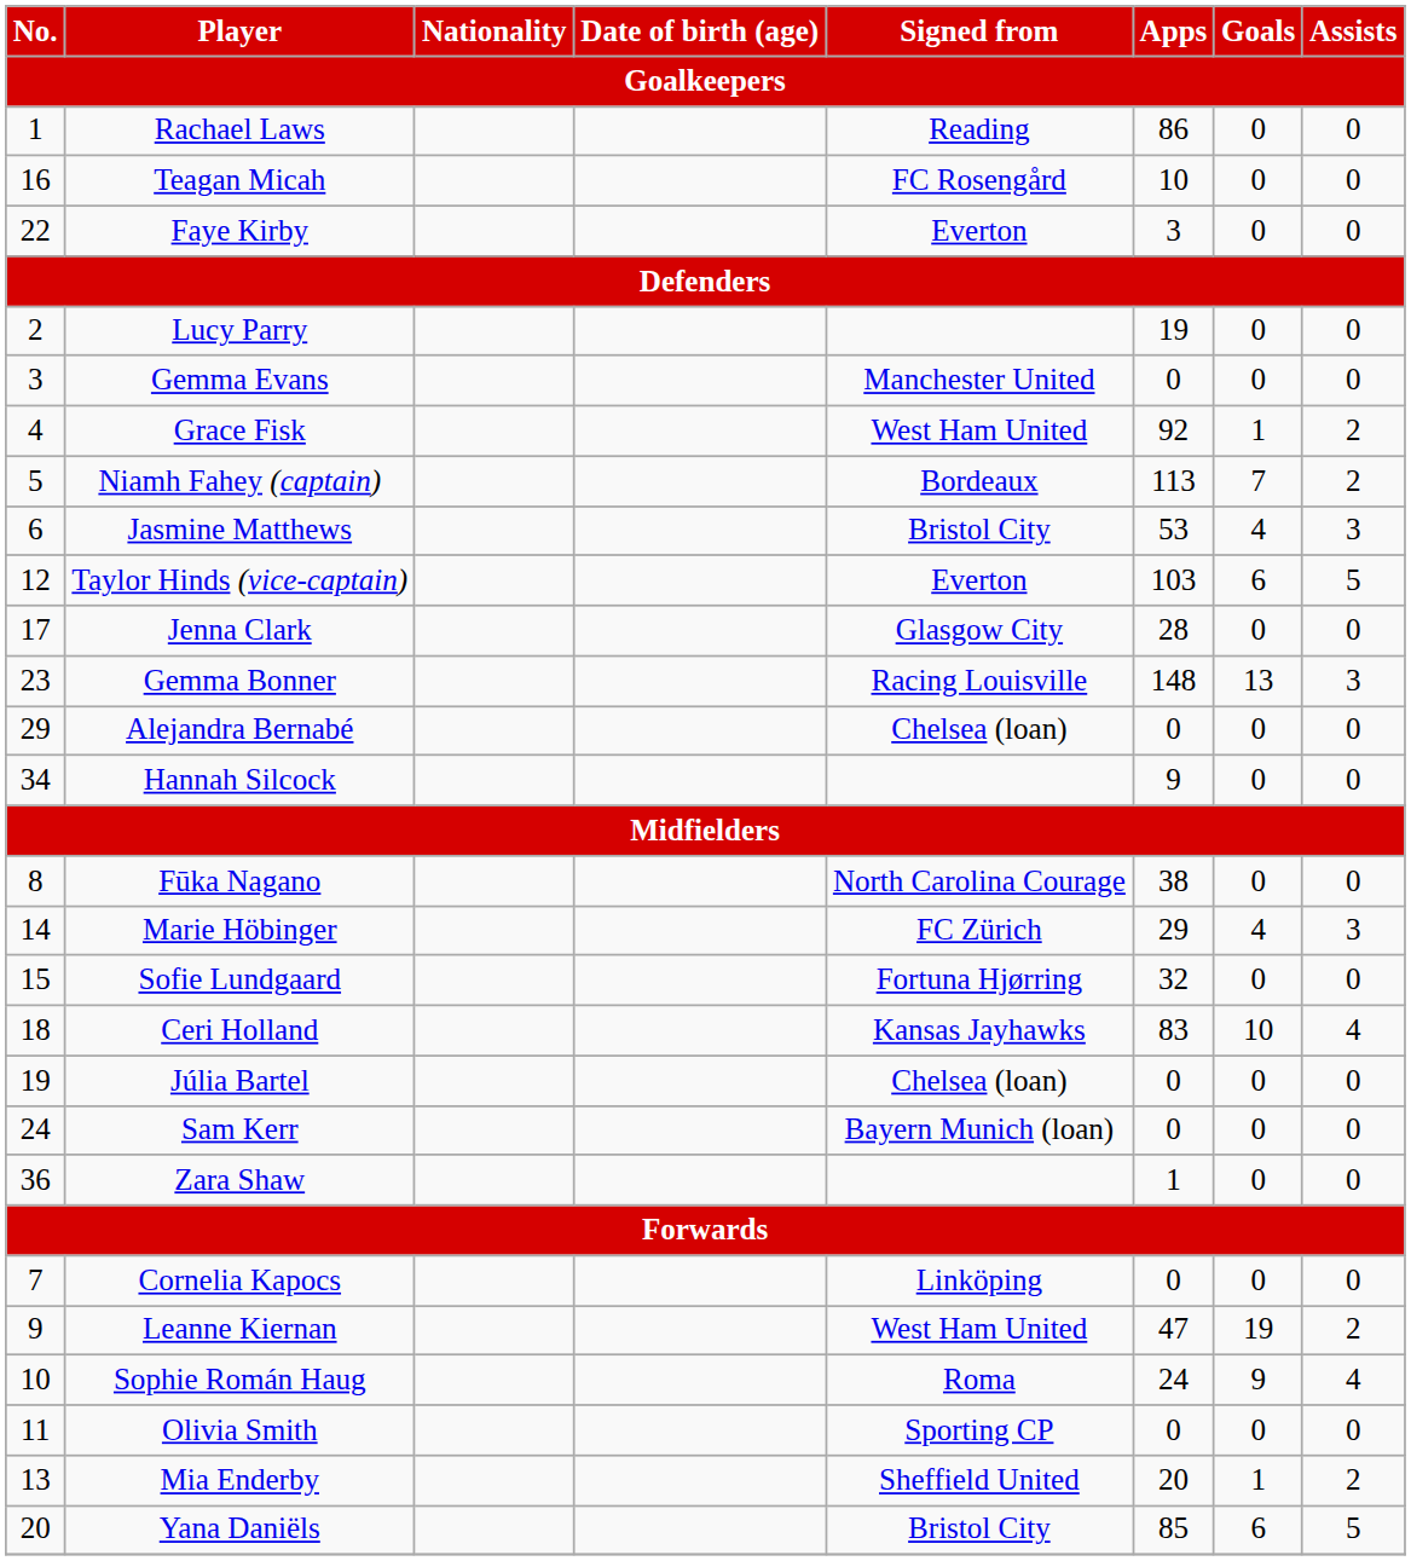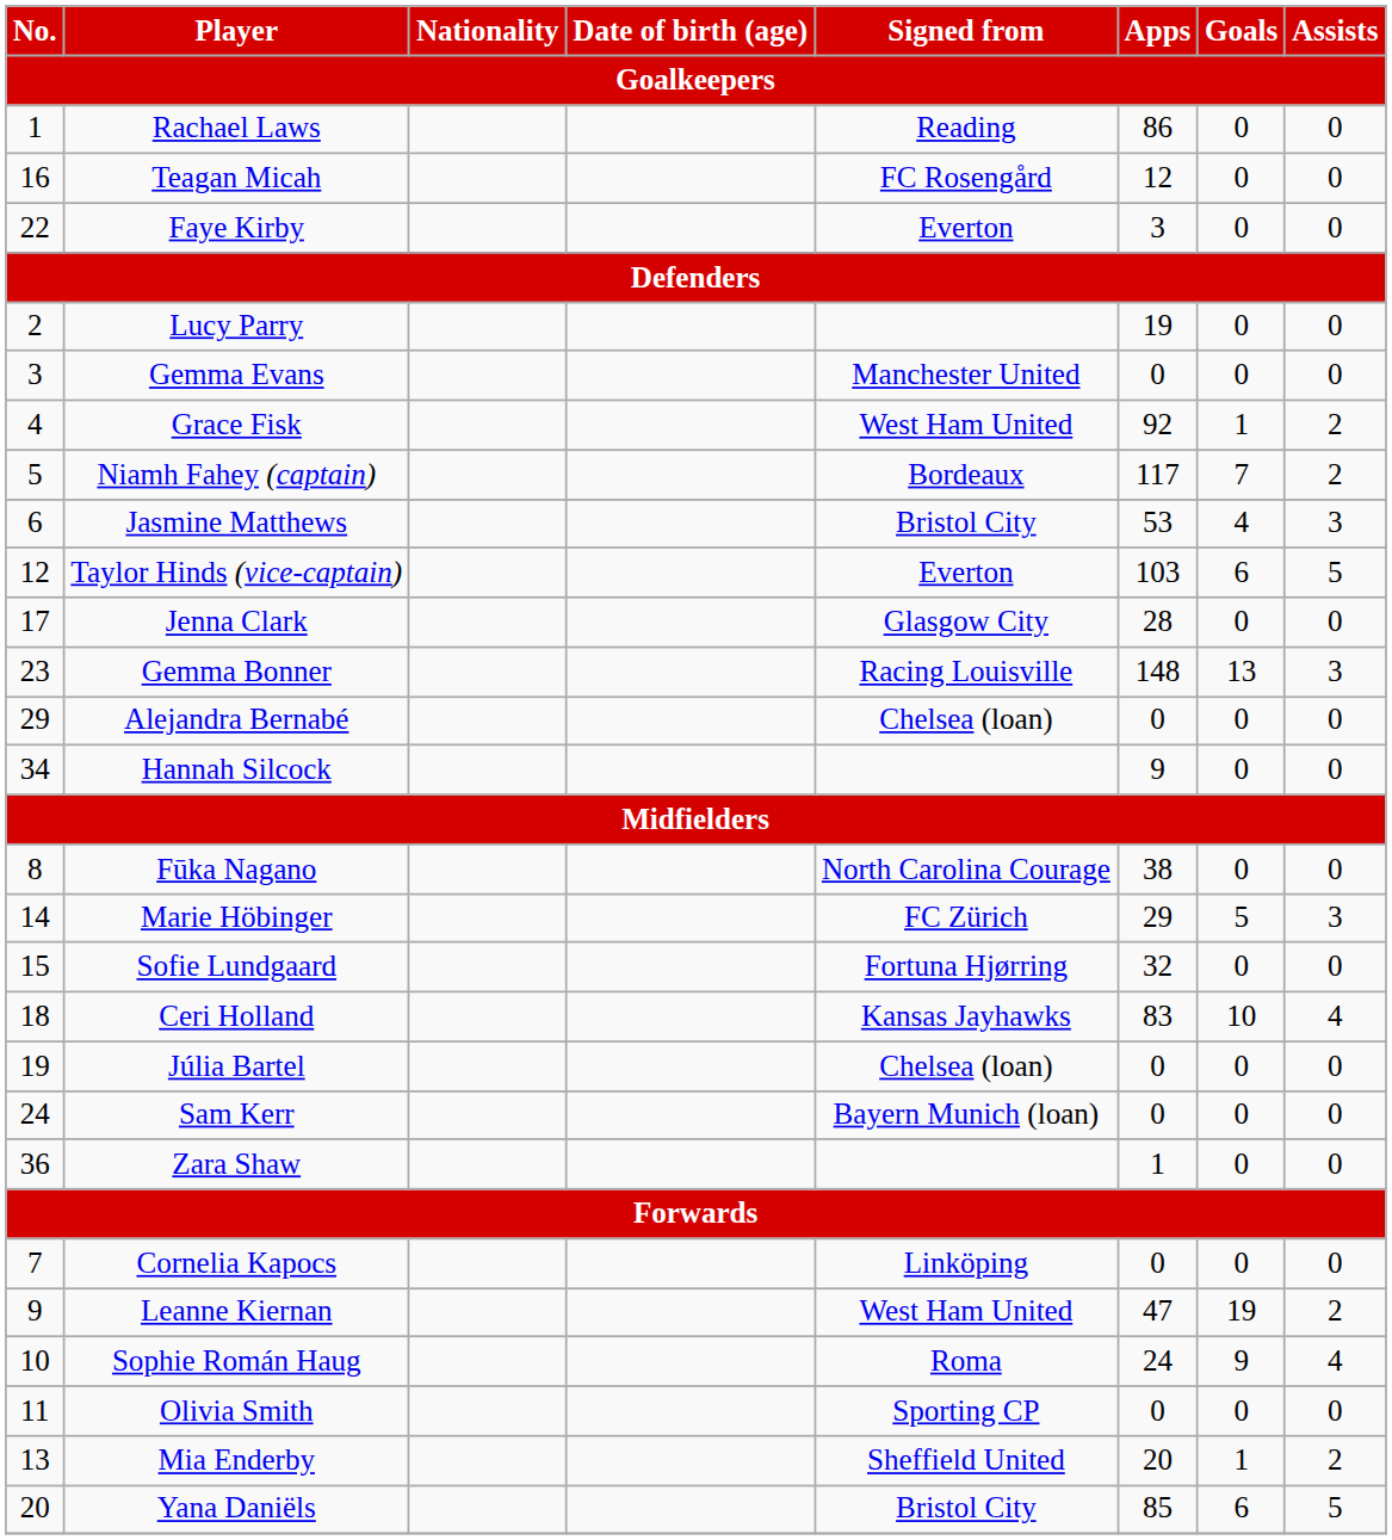Teagan Micah | Apps: 10 -> 12
Niamh Fahey (captain) | Apps: 113 -> 117
Marie Höbinger | Goals: 4 -> 5
